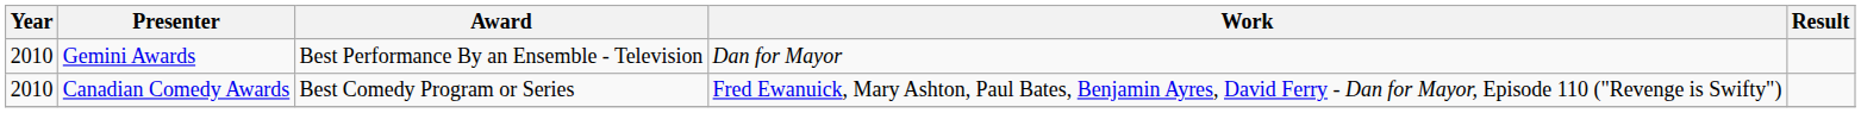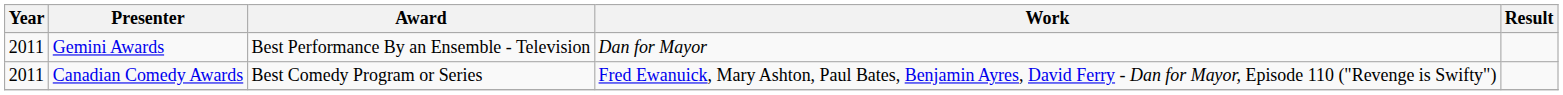Gemini Awards | Year: 2010 -> 2011
Canadian Comedy Awards | Year: 2010 -> 2011
